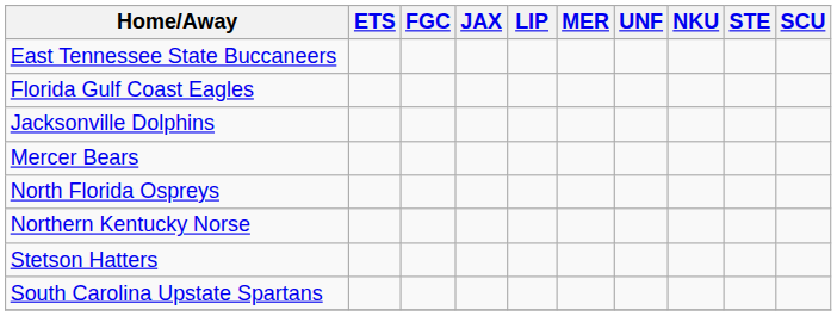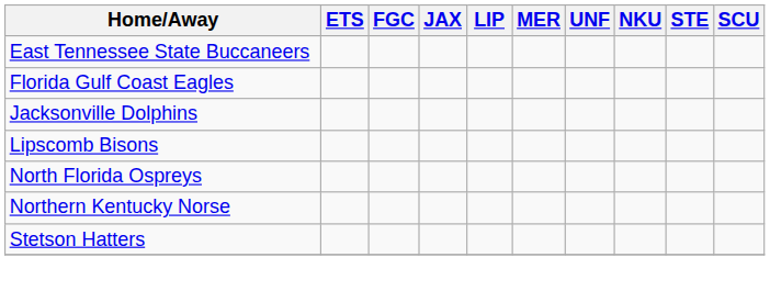+ row: Lipscomb Bisons
- row: Mercer Bears
- row: South Carolina Upstate Spartans
